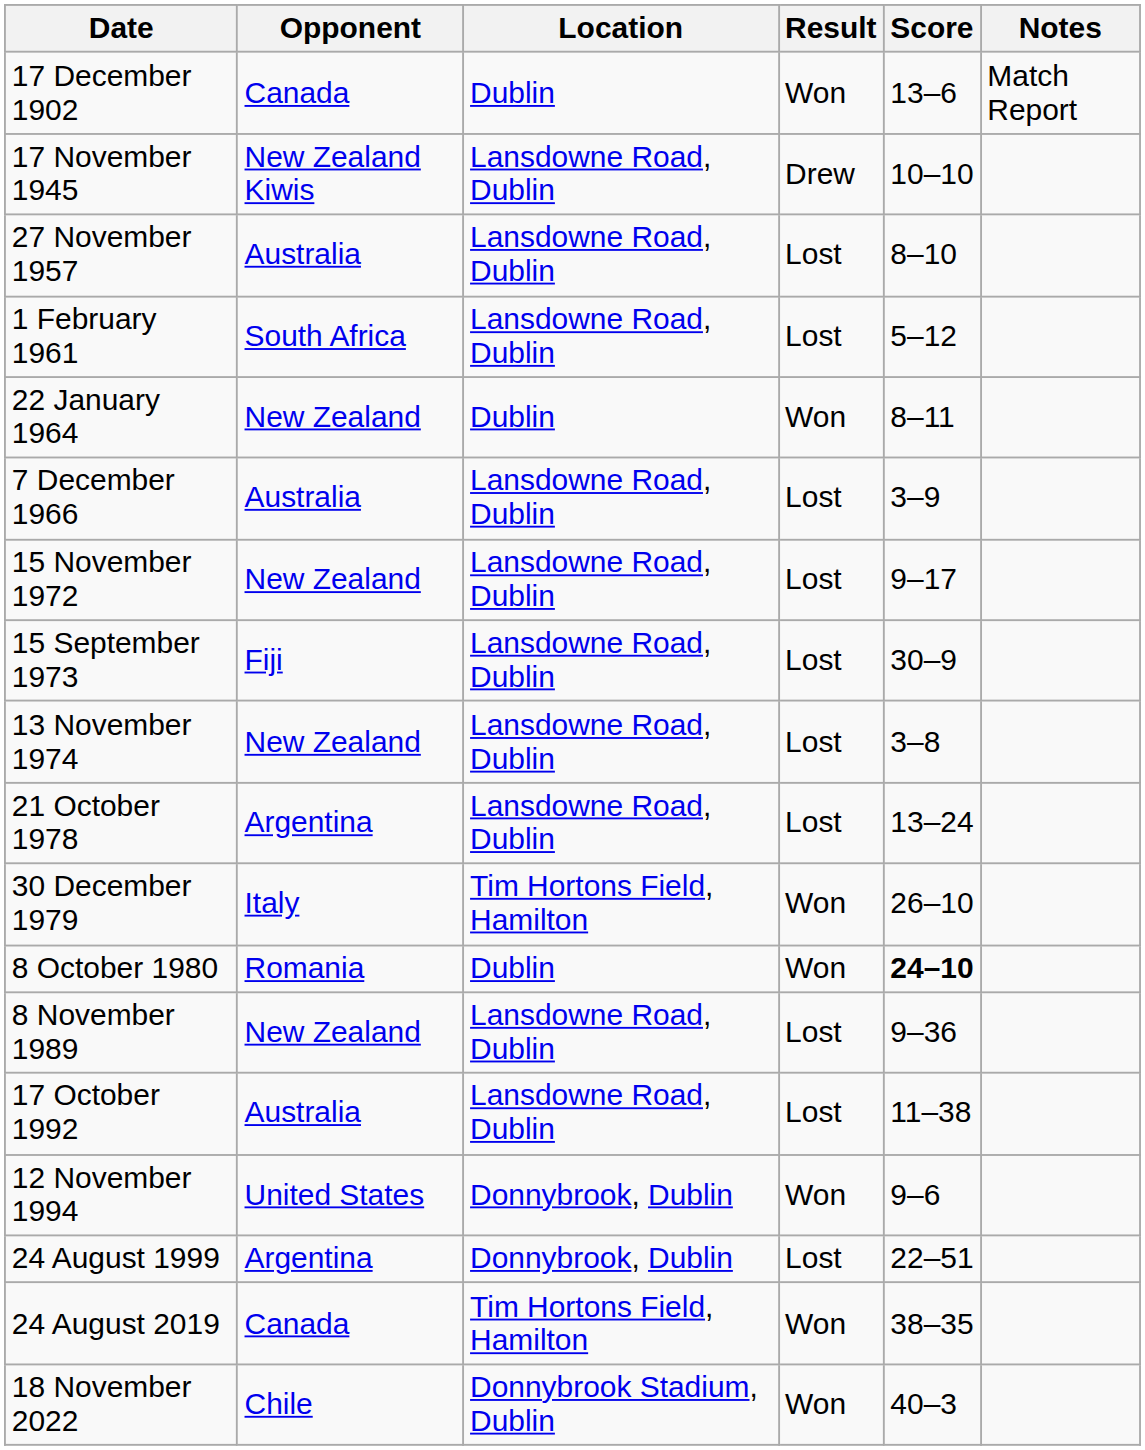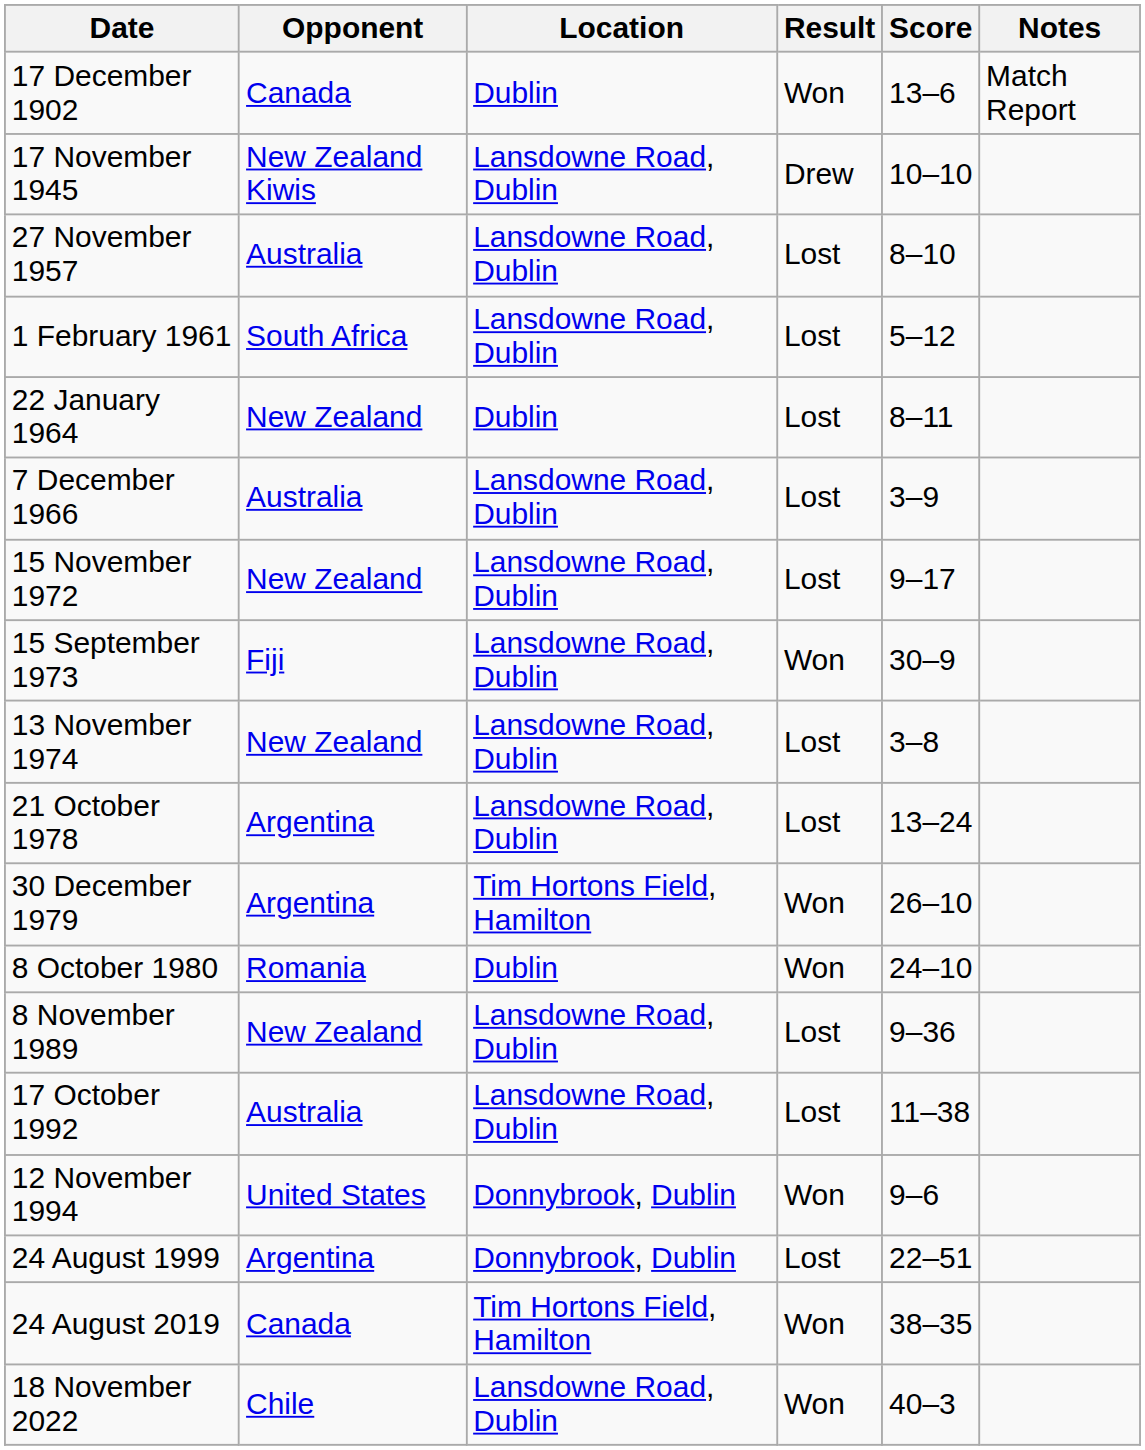22 January 1964 | Result: Won -> Lost
15 September 1973 | Result: Lost -> Won
30 December 1979 | Opponent: Italy -> Argentina
8 October 1980 | Score: bold -> normal
18 November 2022 | Location: Donnybrook Stadium, Dublin -> Lansdowne Road, Dublin
